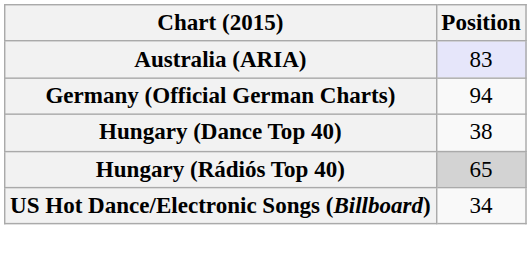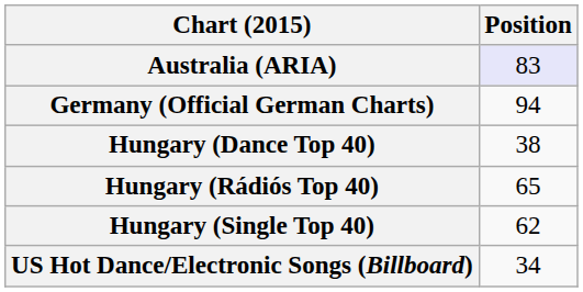Hungary (Rádiós Top 40) | Position: lightgrey background -> no background
+ row: Hungary (Single Top 40) | 62
